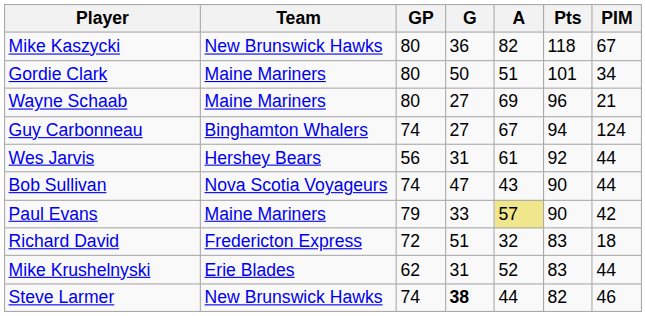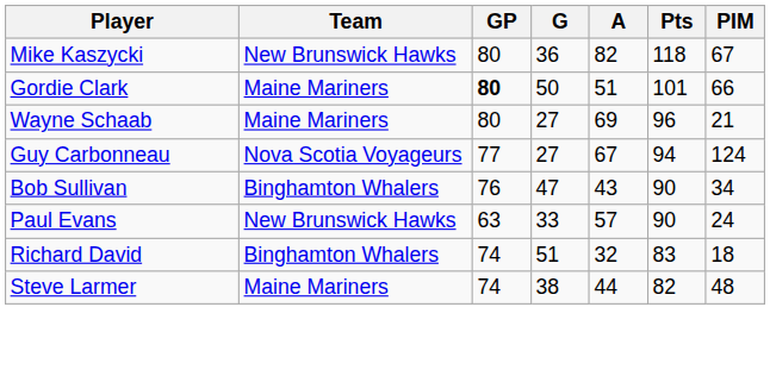Gordie Clark | GP: normal -> bold
Gordie Clark | PIM: 34 -> 66
Guy Carbonneau | Team: Binghamton Whalers -> Nova Scotia Voyageurs
Guy Carbonneau | GP: 74 -> 77
- row: Wes Jarvis | Hershey Bears | 56 | 31 | 61 | 92 | 44
Bob Sullivan | Team: Nova Scotia Voyageurs -> Binghamton Whalers
Bob Sullivan | GP: 74 -> 76
Bob Sullivan | PIM: 44 -> 34
Paul Evans | Team: Maine Mariners -> New Brunswick Hawks
Paul Evans | GP: 79 -> 63
Paul Evans | A: khaki background -> no background
Paul Evans | PIM: 42 -> 24
Richard David | Team: Fredericton Express -> Binghamton Whalers
Richard David | GP: 72 -> 74
- row: Mike Krushelnyski | Erie Blades | 62 | 31 | 52 | 83 | 44
Steve Larmer | Team: New Brunswick Hawks -> Maine Mariners
Steve Larmer | G: bold -> normal
Steve Larmer | PIM: 46 -> 48
